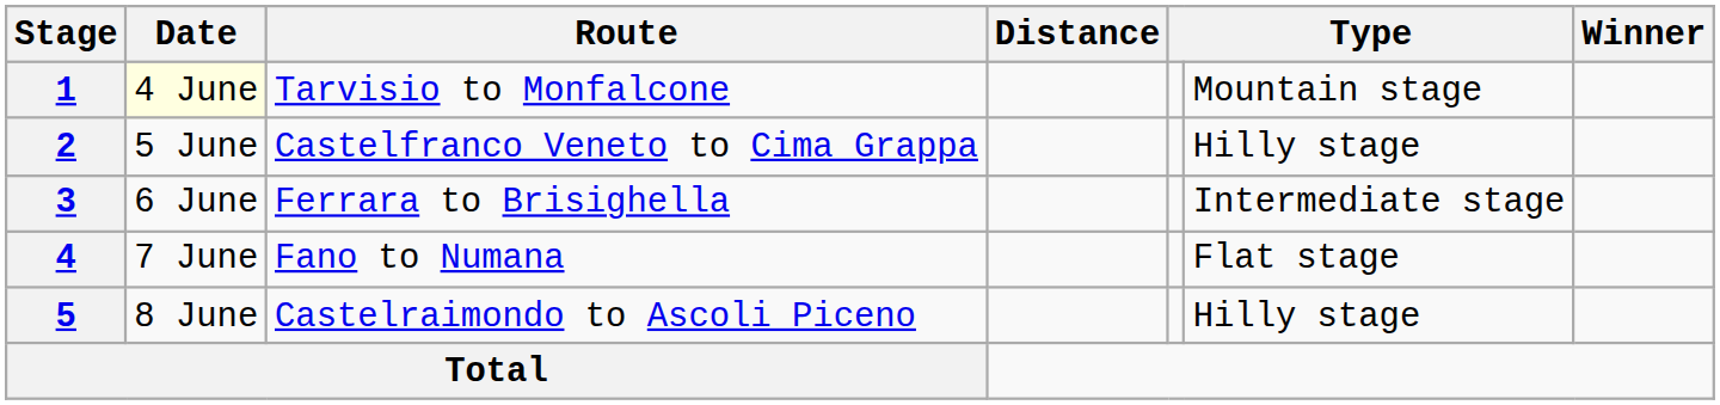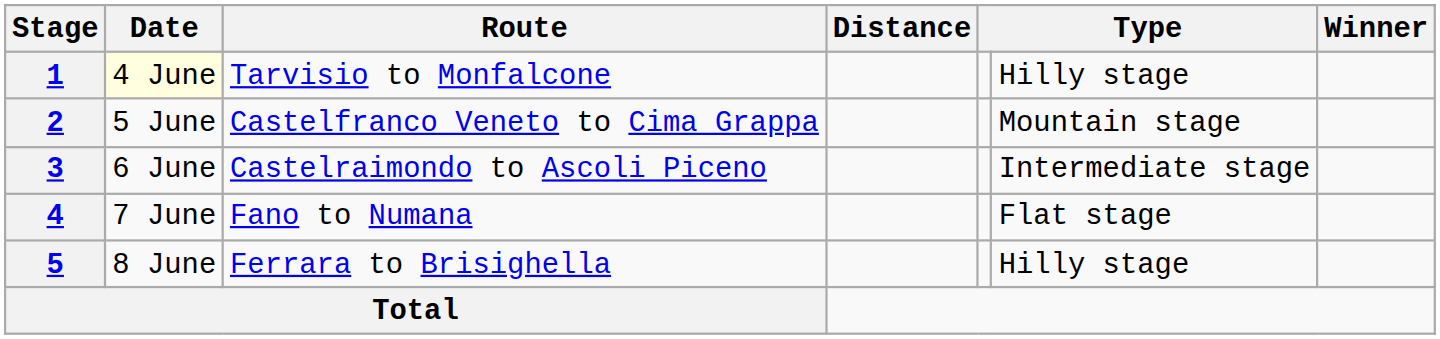1 | column 6: Mountain stage -> Hilly stage
2 | column 6: Hilly stage -> Mountain stage
3 | Route: Ferrara to Brisighella -> Castelraimondo to Ascoli Piceno
5 | Route: Castelraimondo to Ascoli Piceno -> Ferrara to Brisighella
